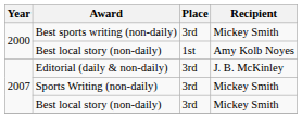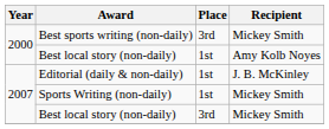Editorial (daily & non-daily) | Place: 3rd -> 1st
Sports Writing (non-daily) | Place: 3rd -> 1st
